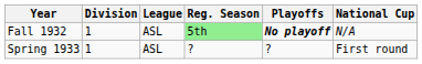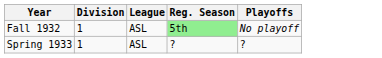- column: National Cup | N/A | First round
Fall 1932 | Playoffs: bold -> normal
